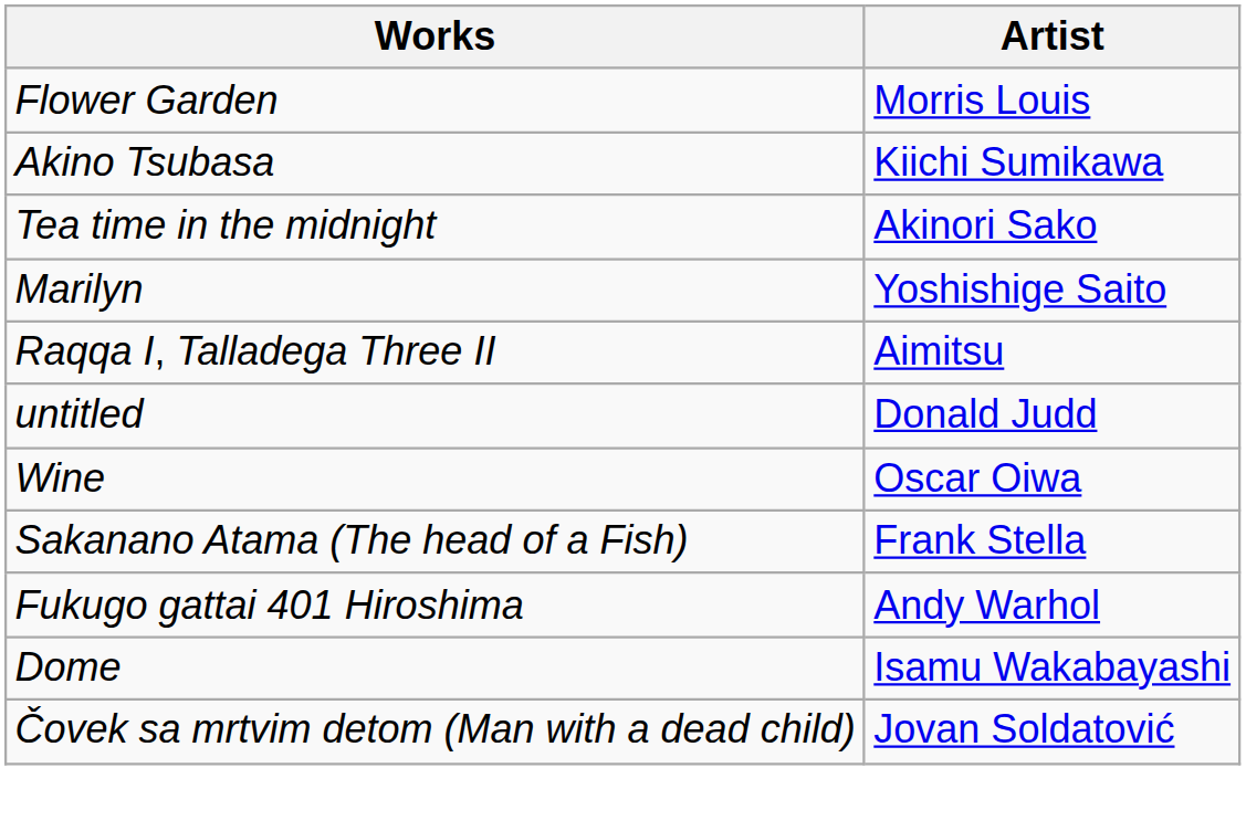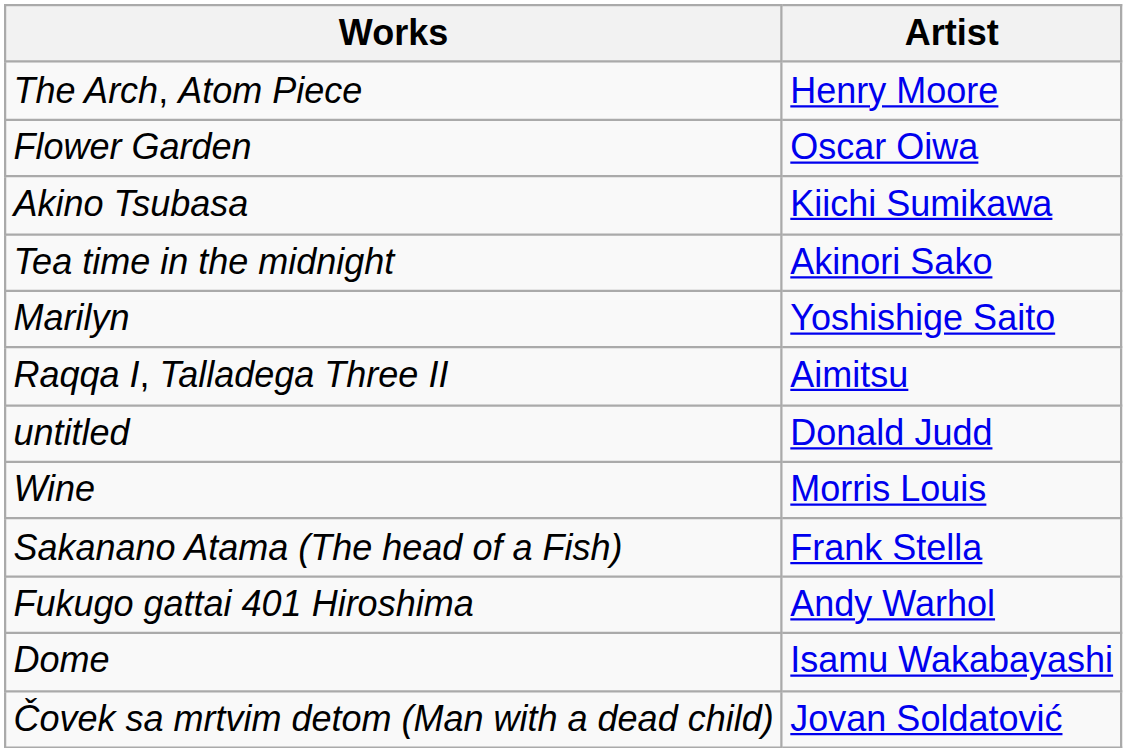+ row: The Arch, Atom Piece | Henry Moore
Flower Garden | Artist: Morris Louis -> Oscar Oiwa
Wine | Artist: Oscar Oiwa -> Morris Louis
